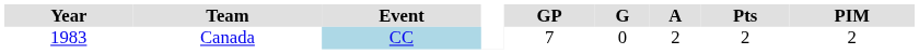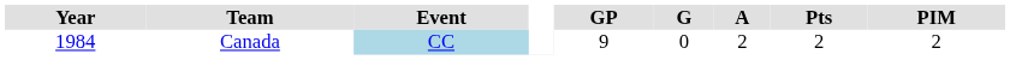Canada | Year: 1983 -> 1984
Canada | GP: 7 -> 9
